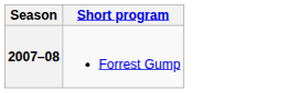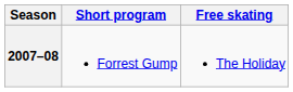+ column: Free skating | The Holiday
